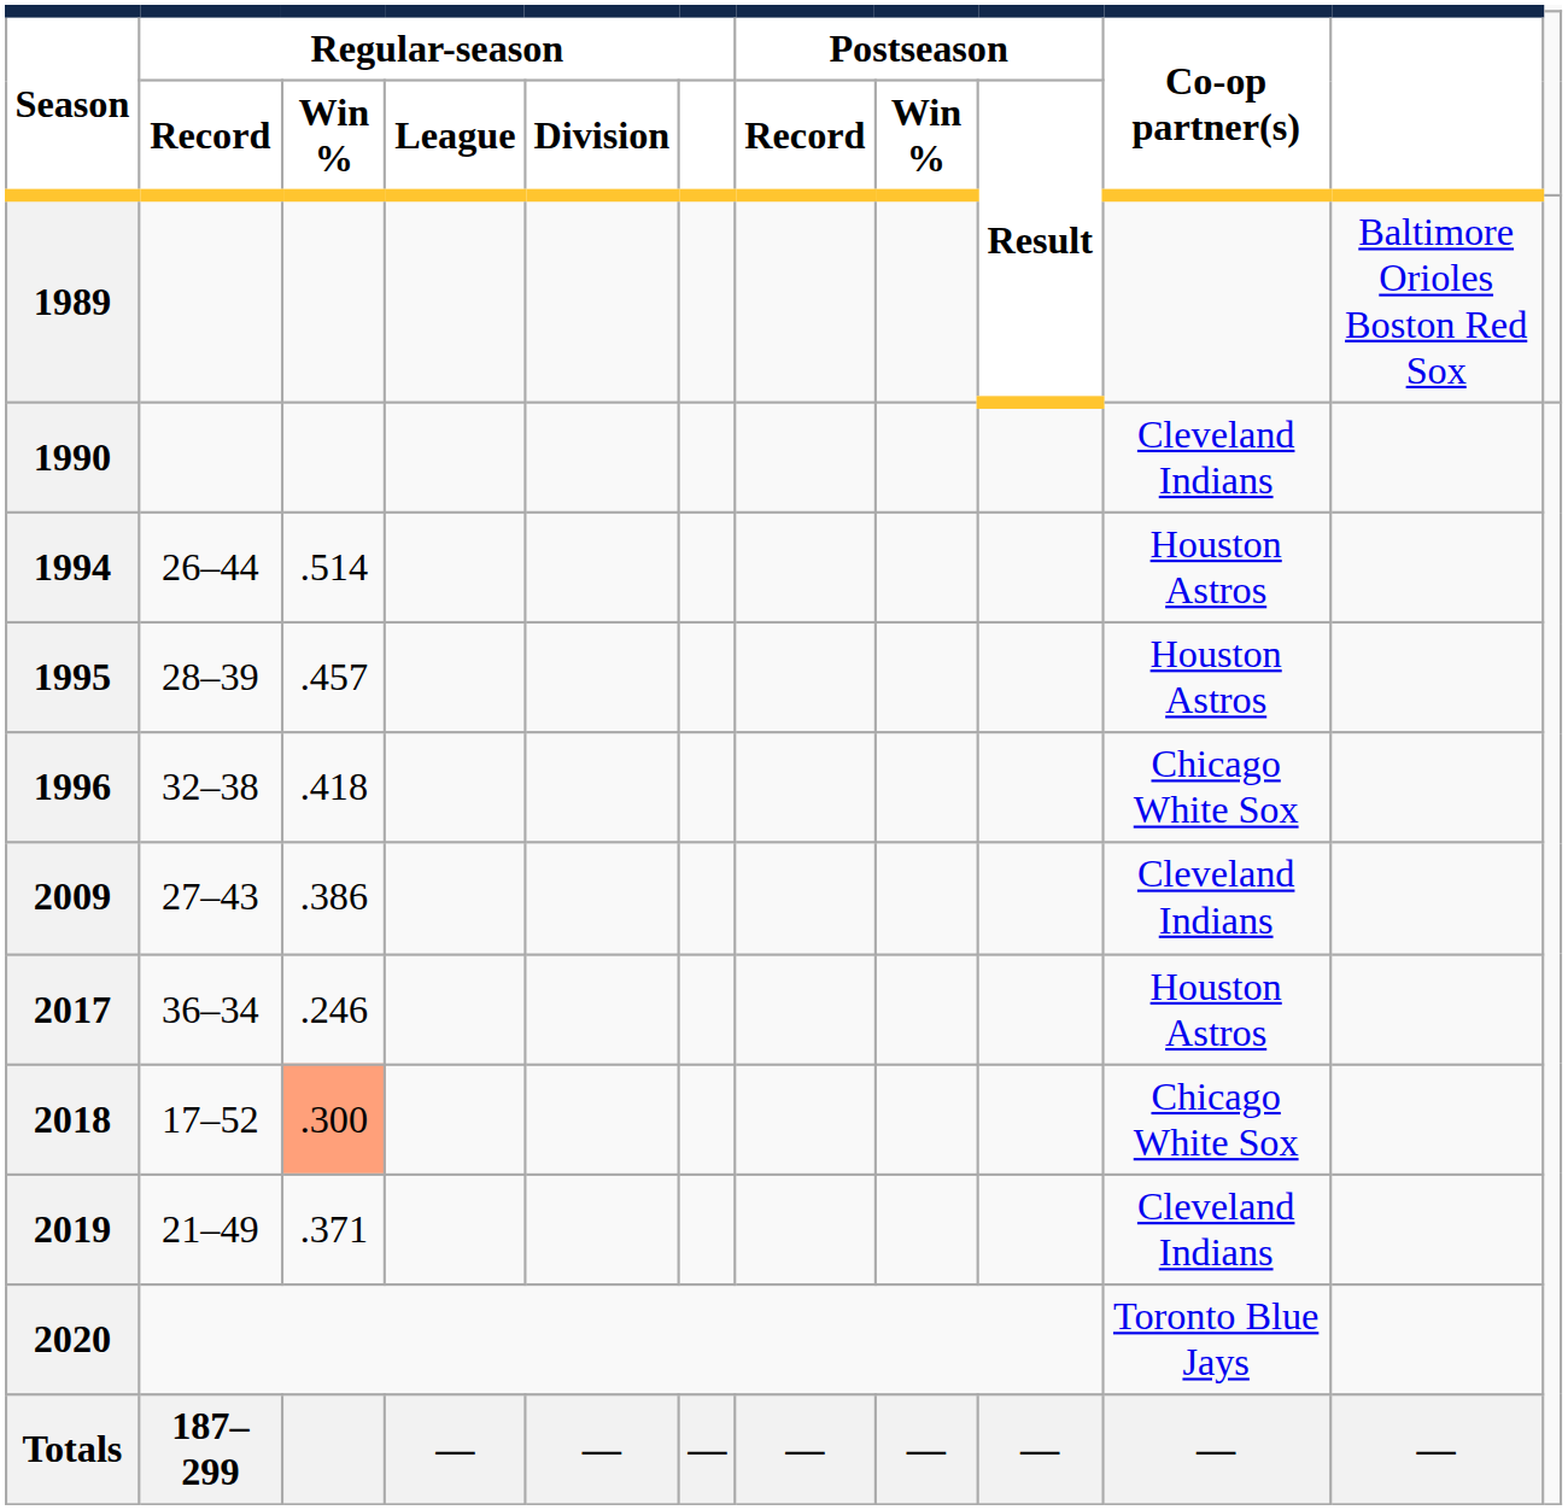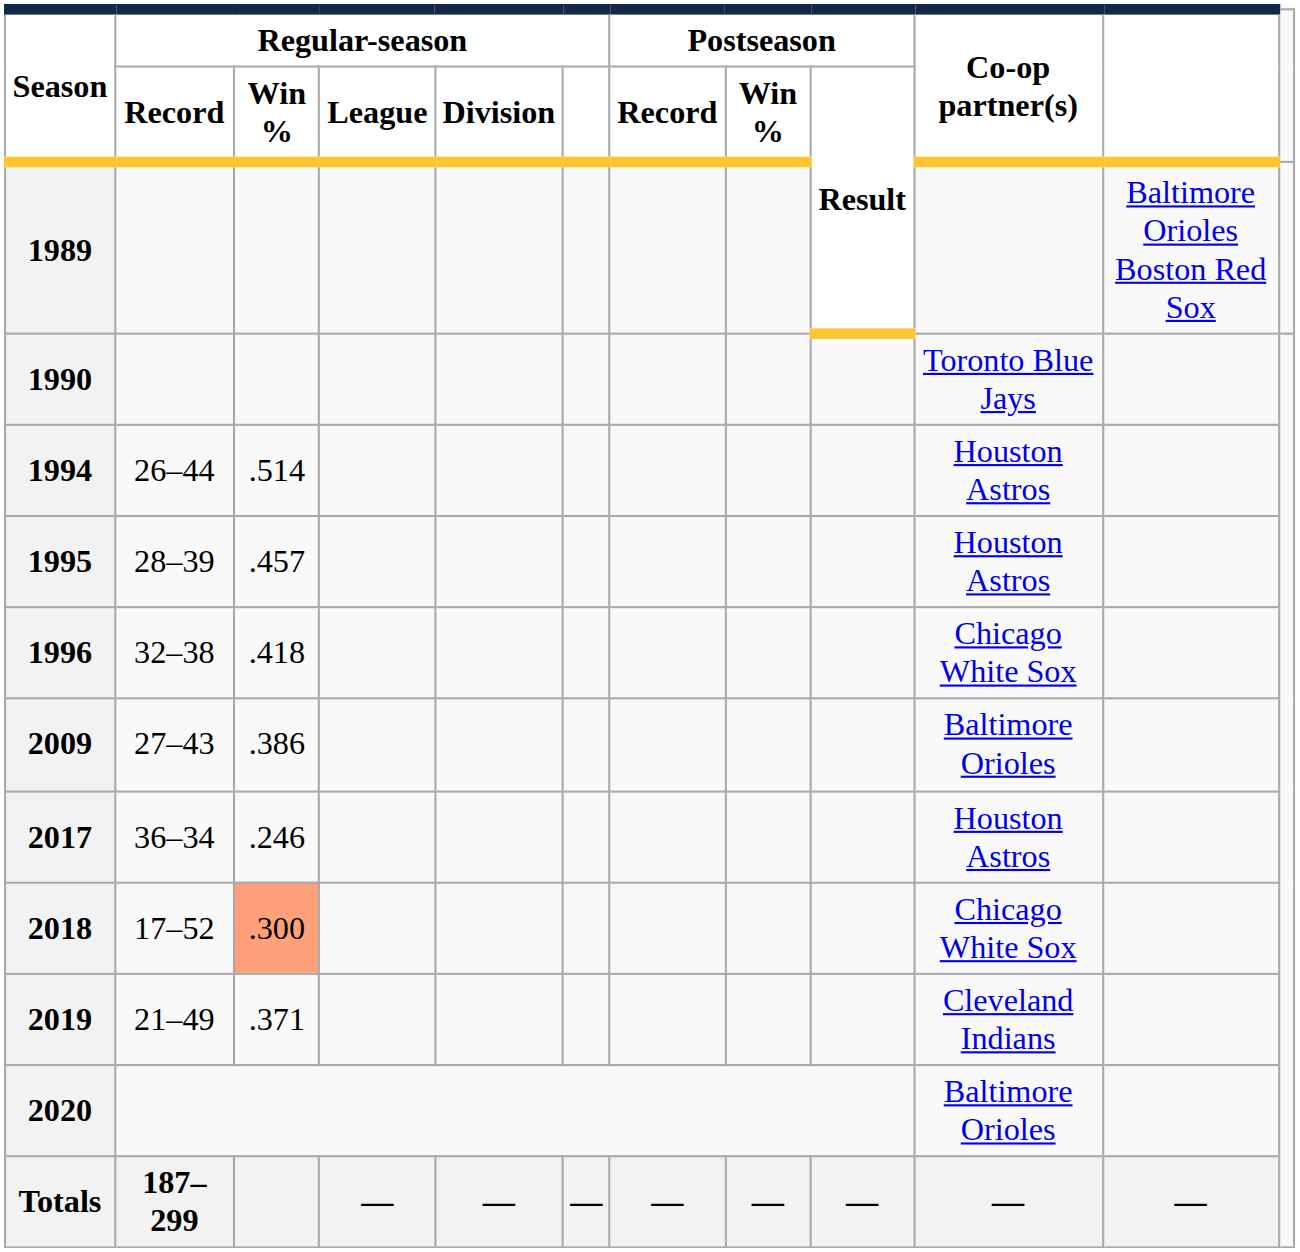1990 | Co-op partner(s): Cleveland Indians -> Toronto Blue Jays
2009 | Co-op partner(s): Cleveland Indians -> Baltimore Orioles
2020 | Co-op partner(s): Toronto Blue Jays -> Baltimore Orioles
